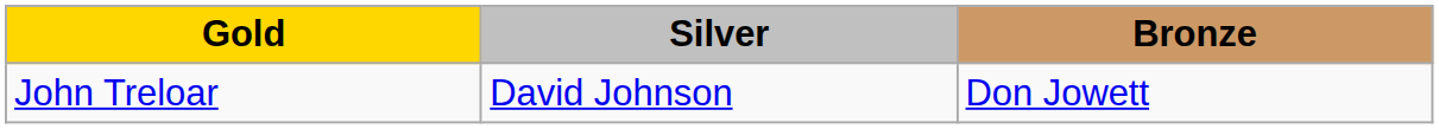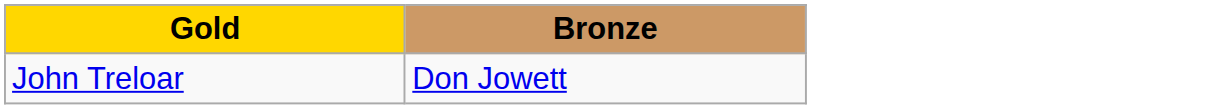- column: Silver | David Johnson
